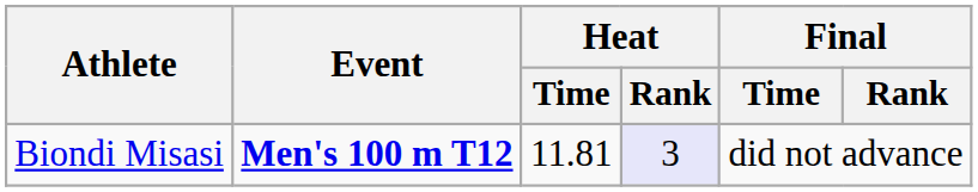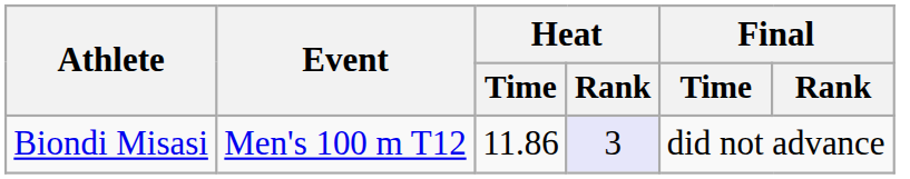Biondi Misasi | Event: bold -> normal
Biondi Misasi | Heat / Time: 11.81 -> 11.86
